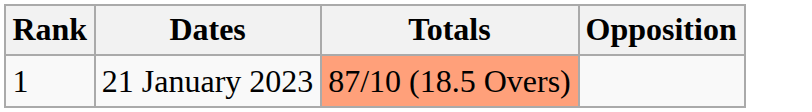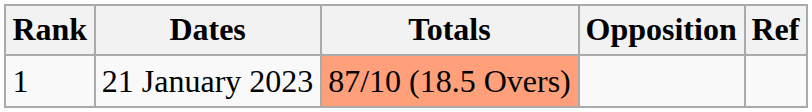+ column: Ref
